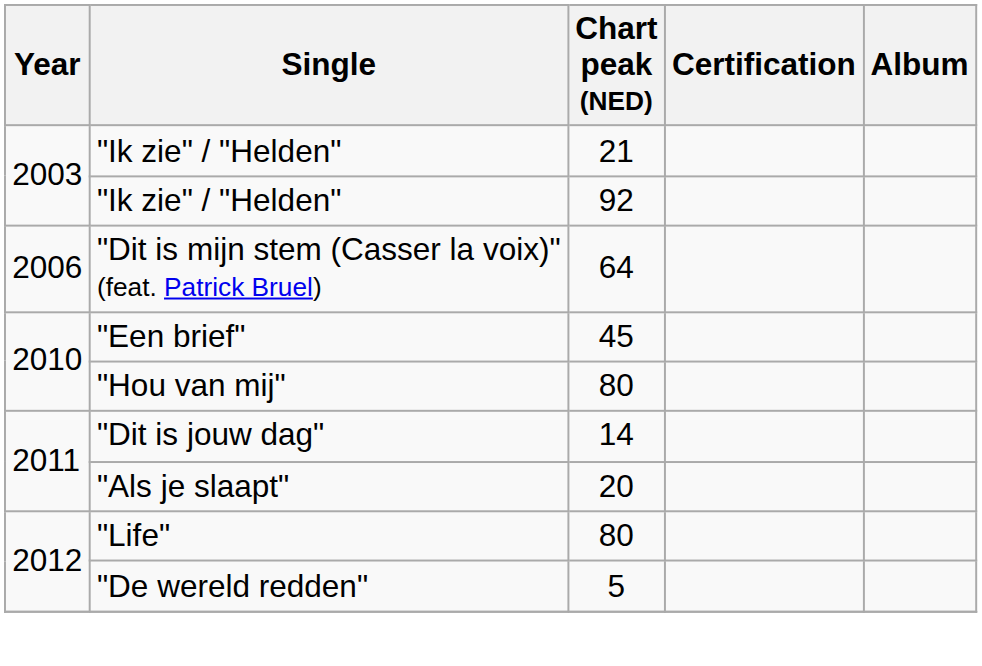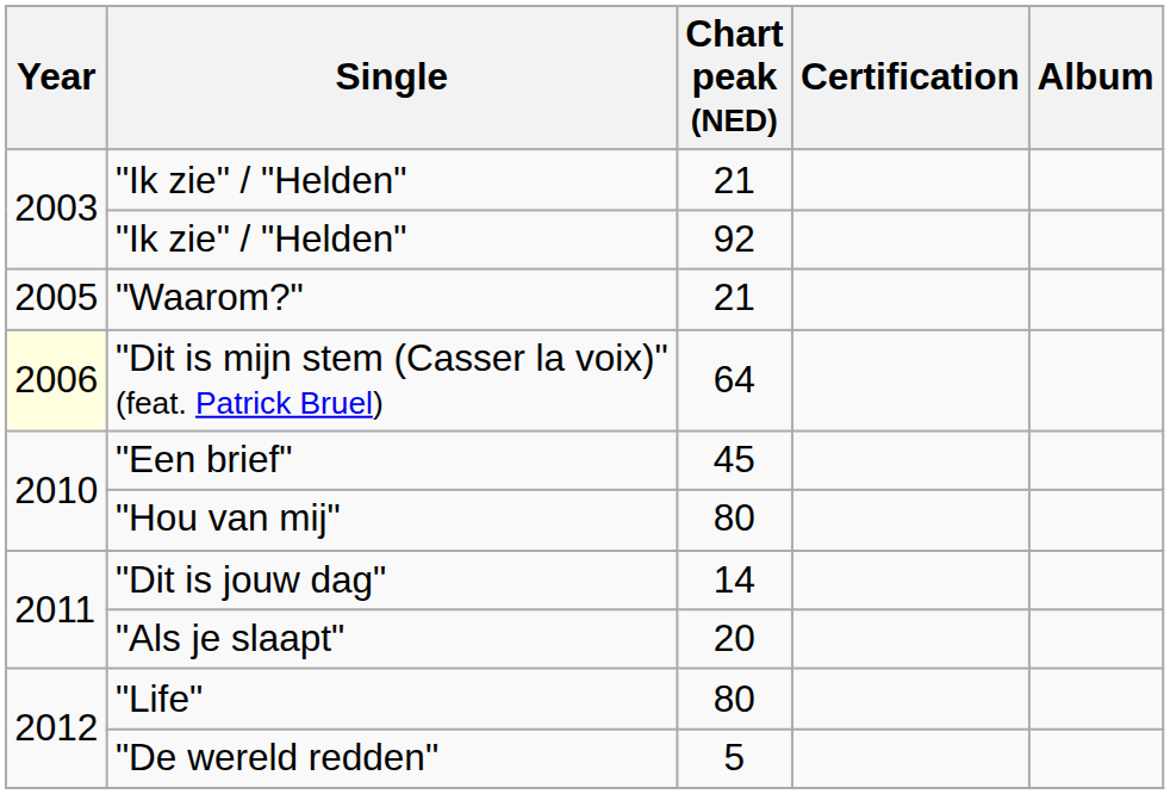+ row: 2005 | "Waarom?" | 21
"Dit is mijn stem (Casser la voix)" (feat. Patrick Bruel) | Year: no background -> lightyellow background
